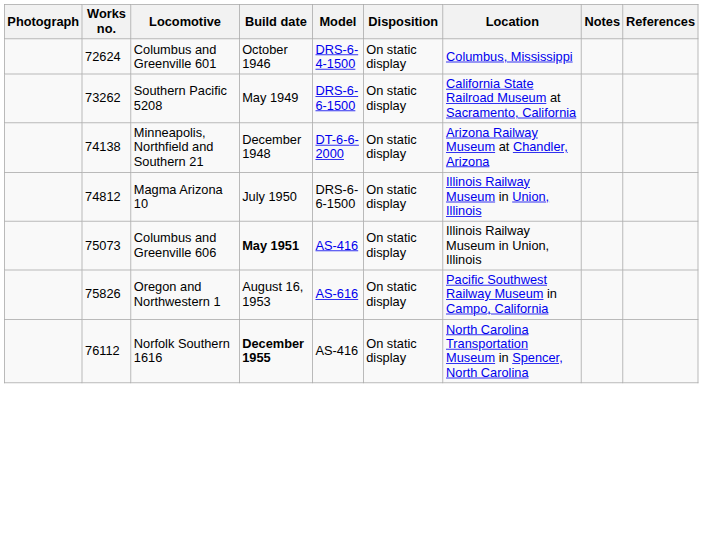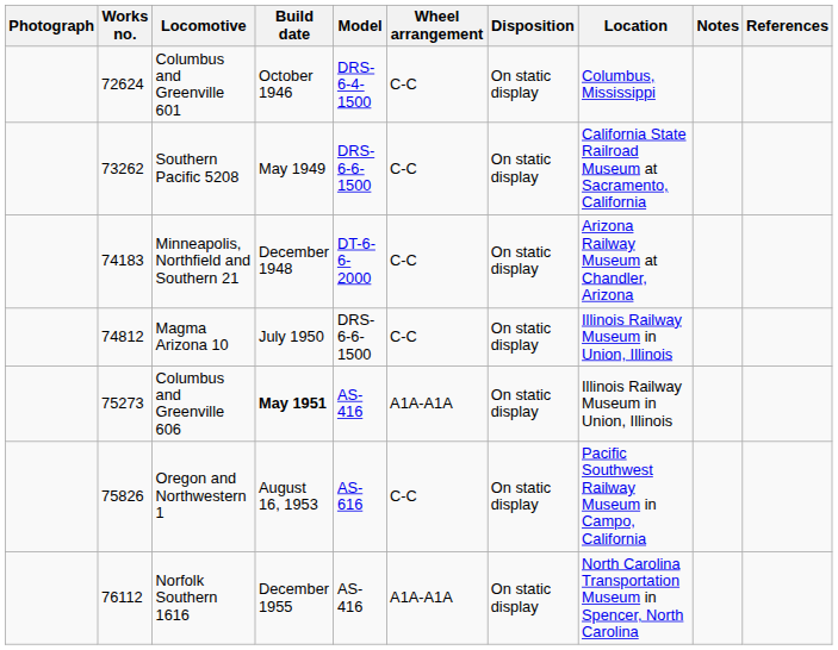+ column: Wheel arrangement | C-C | C-C | C-C | C-C | A1A-A1A | C-C | A1A-A1A
Minneapolis, Northfield and Southern 21 | Works no.: 74138 -> 74183
Columbus and Greenville 606 | Works no.: 75073 -> 75273
Norfolk Southern 1616 | Build date: bold -> normal
